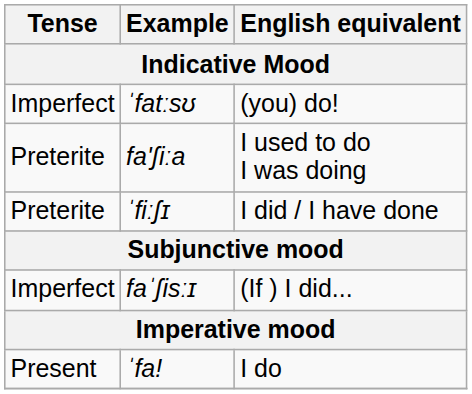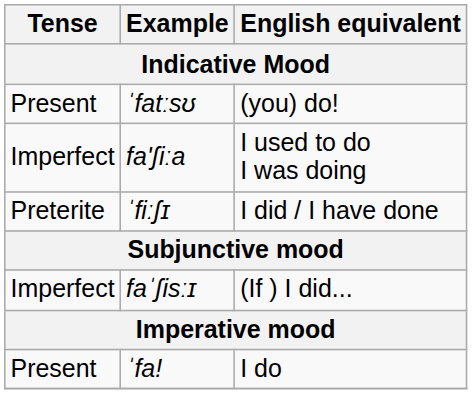ˈfatːsʊ | Tense / Indicative Mood: Imperfect -> Present
fa'ʃiːa | Tense / Indicative Mood: Preterite -> Imperfect
